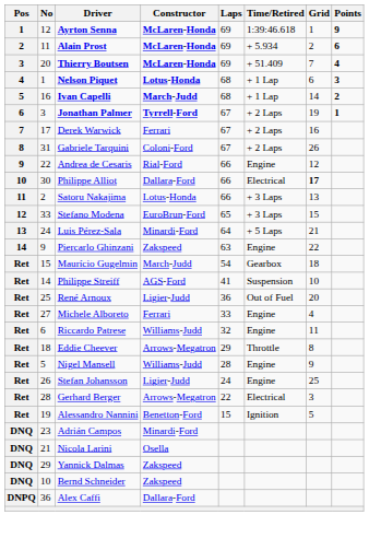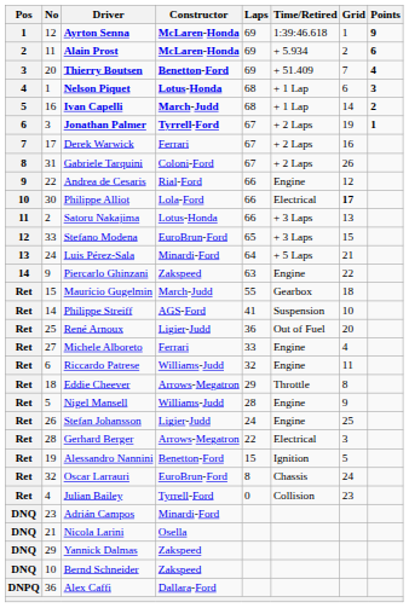Thierry Boutsen | Constructor: McLaren-Honda -> Benetton-Ford
Philippe Alliot | Constructor: Dallara-Ford -> Lola-Ford
Maurício Gugelmin | Laps: 54 -> 55
+ row: Ret | 32 | Oscar Larrauri | EuroBrun-Ford | 8 | Chassis | 24
+ row: Ret | 4 | Julian Bailey | Tyrrell-Ford | 0 | Collision | 23
